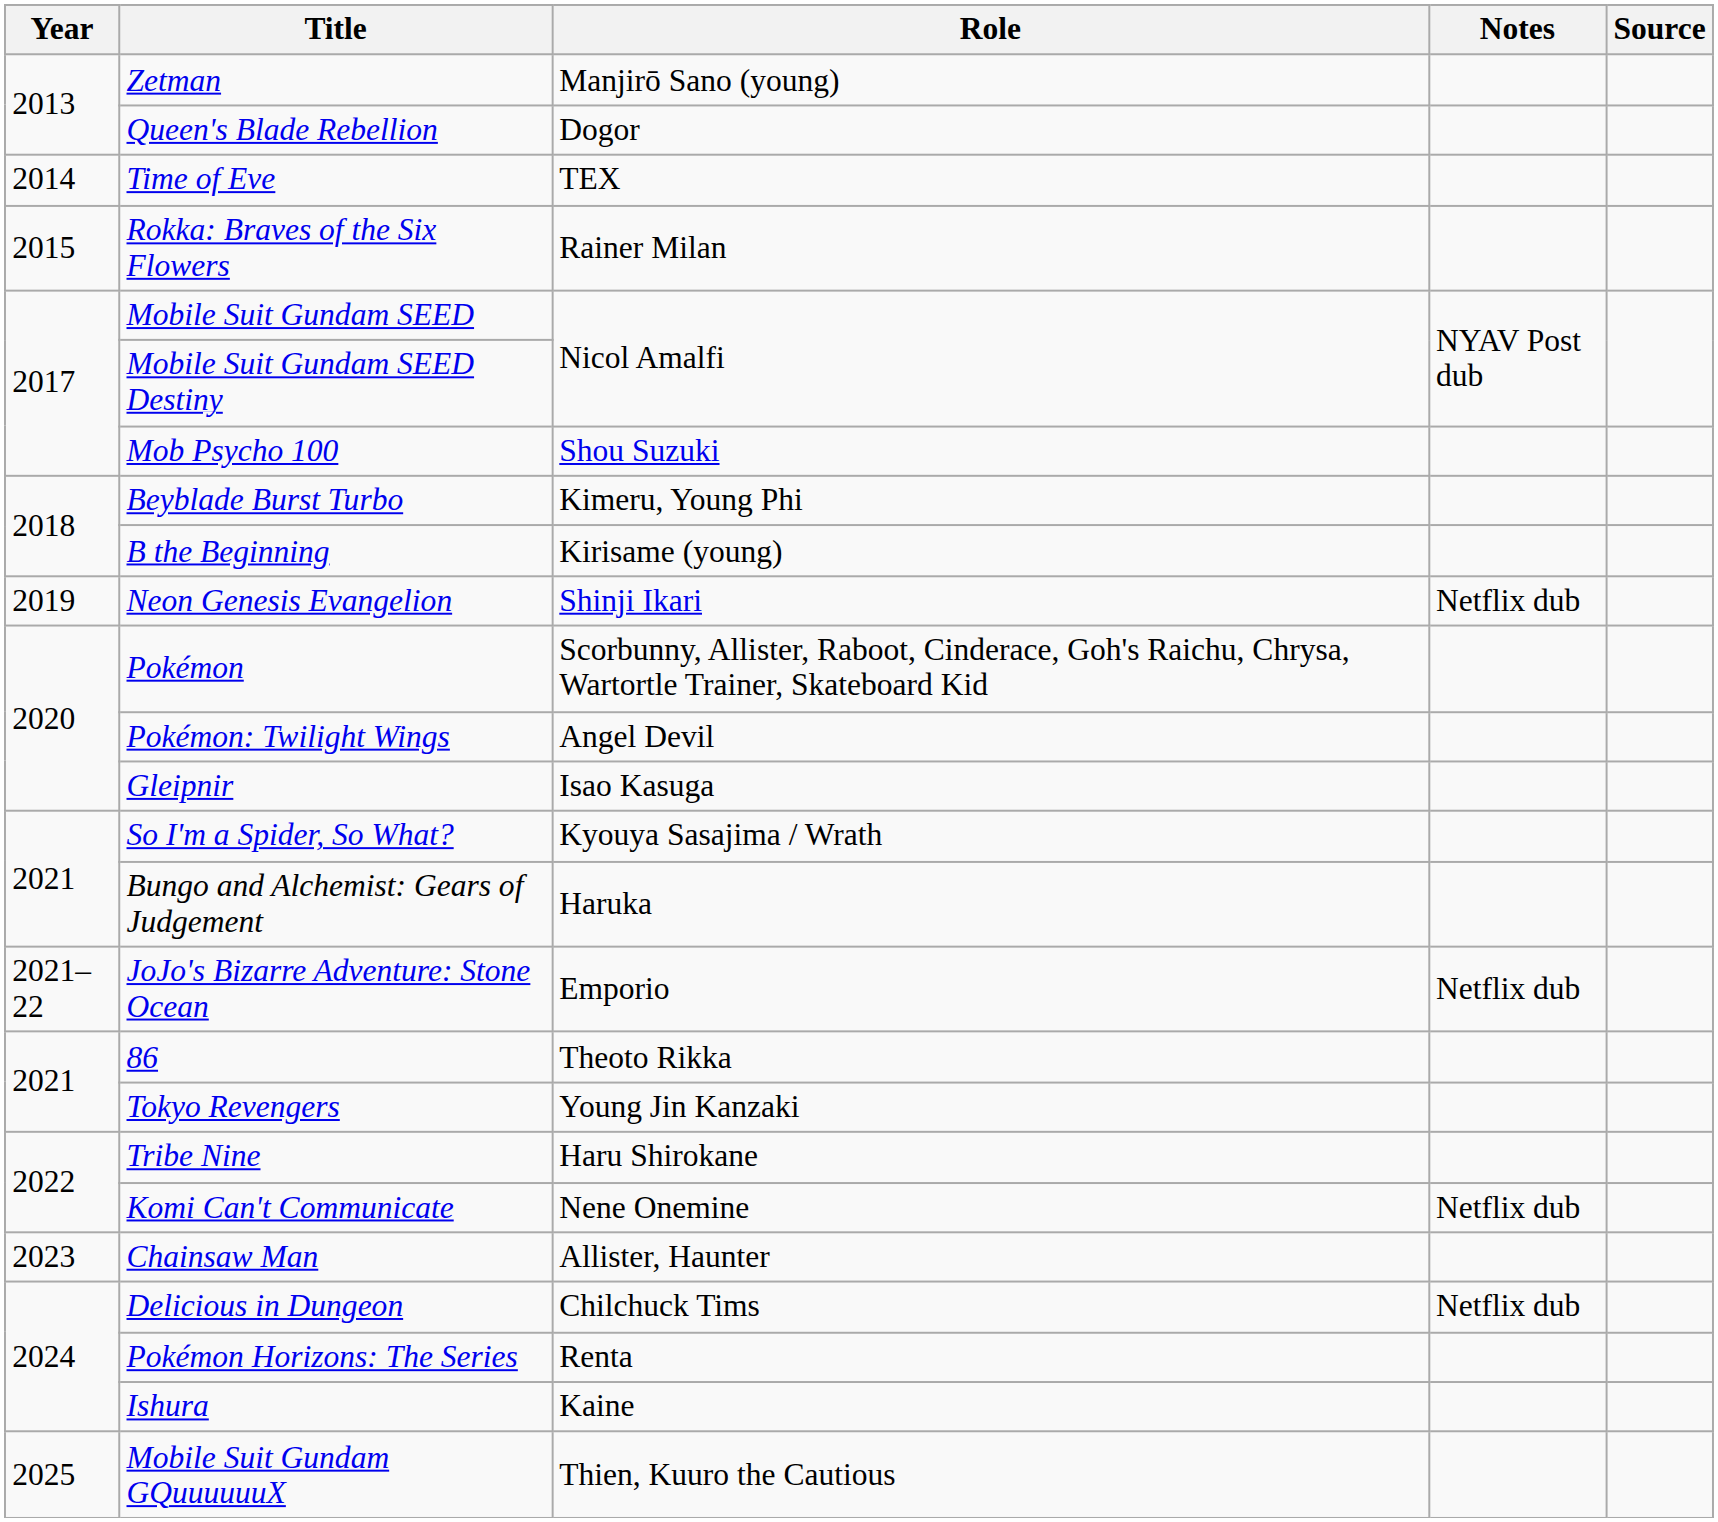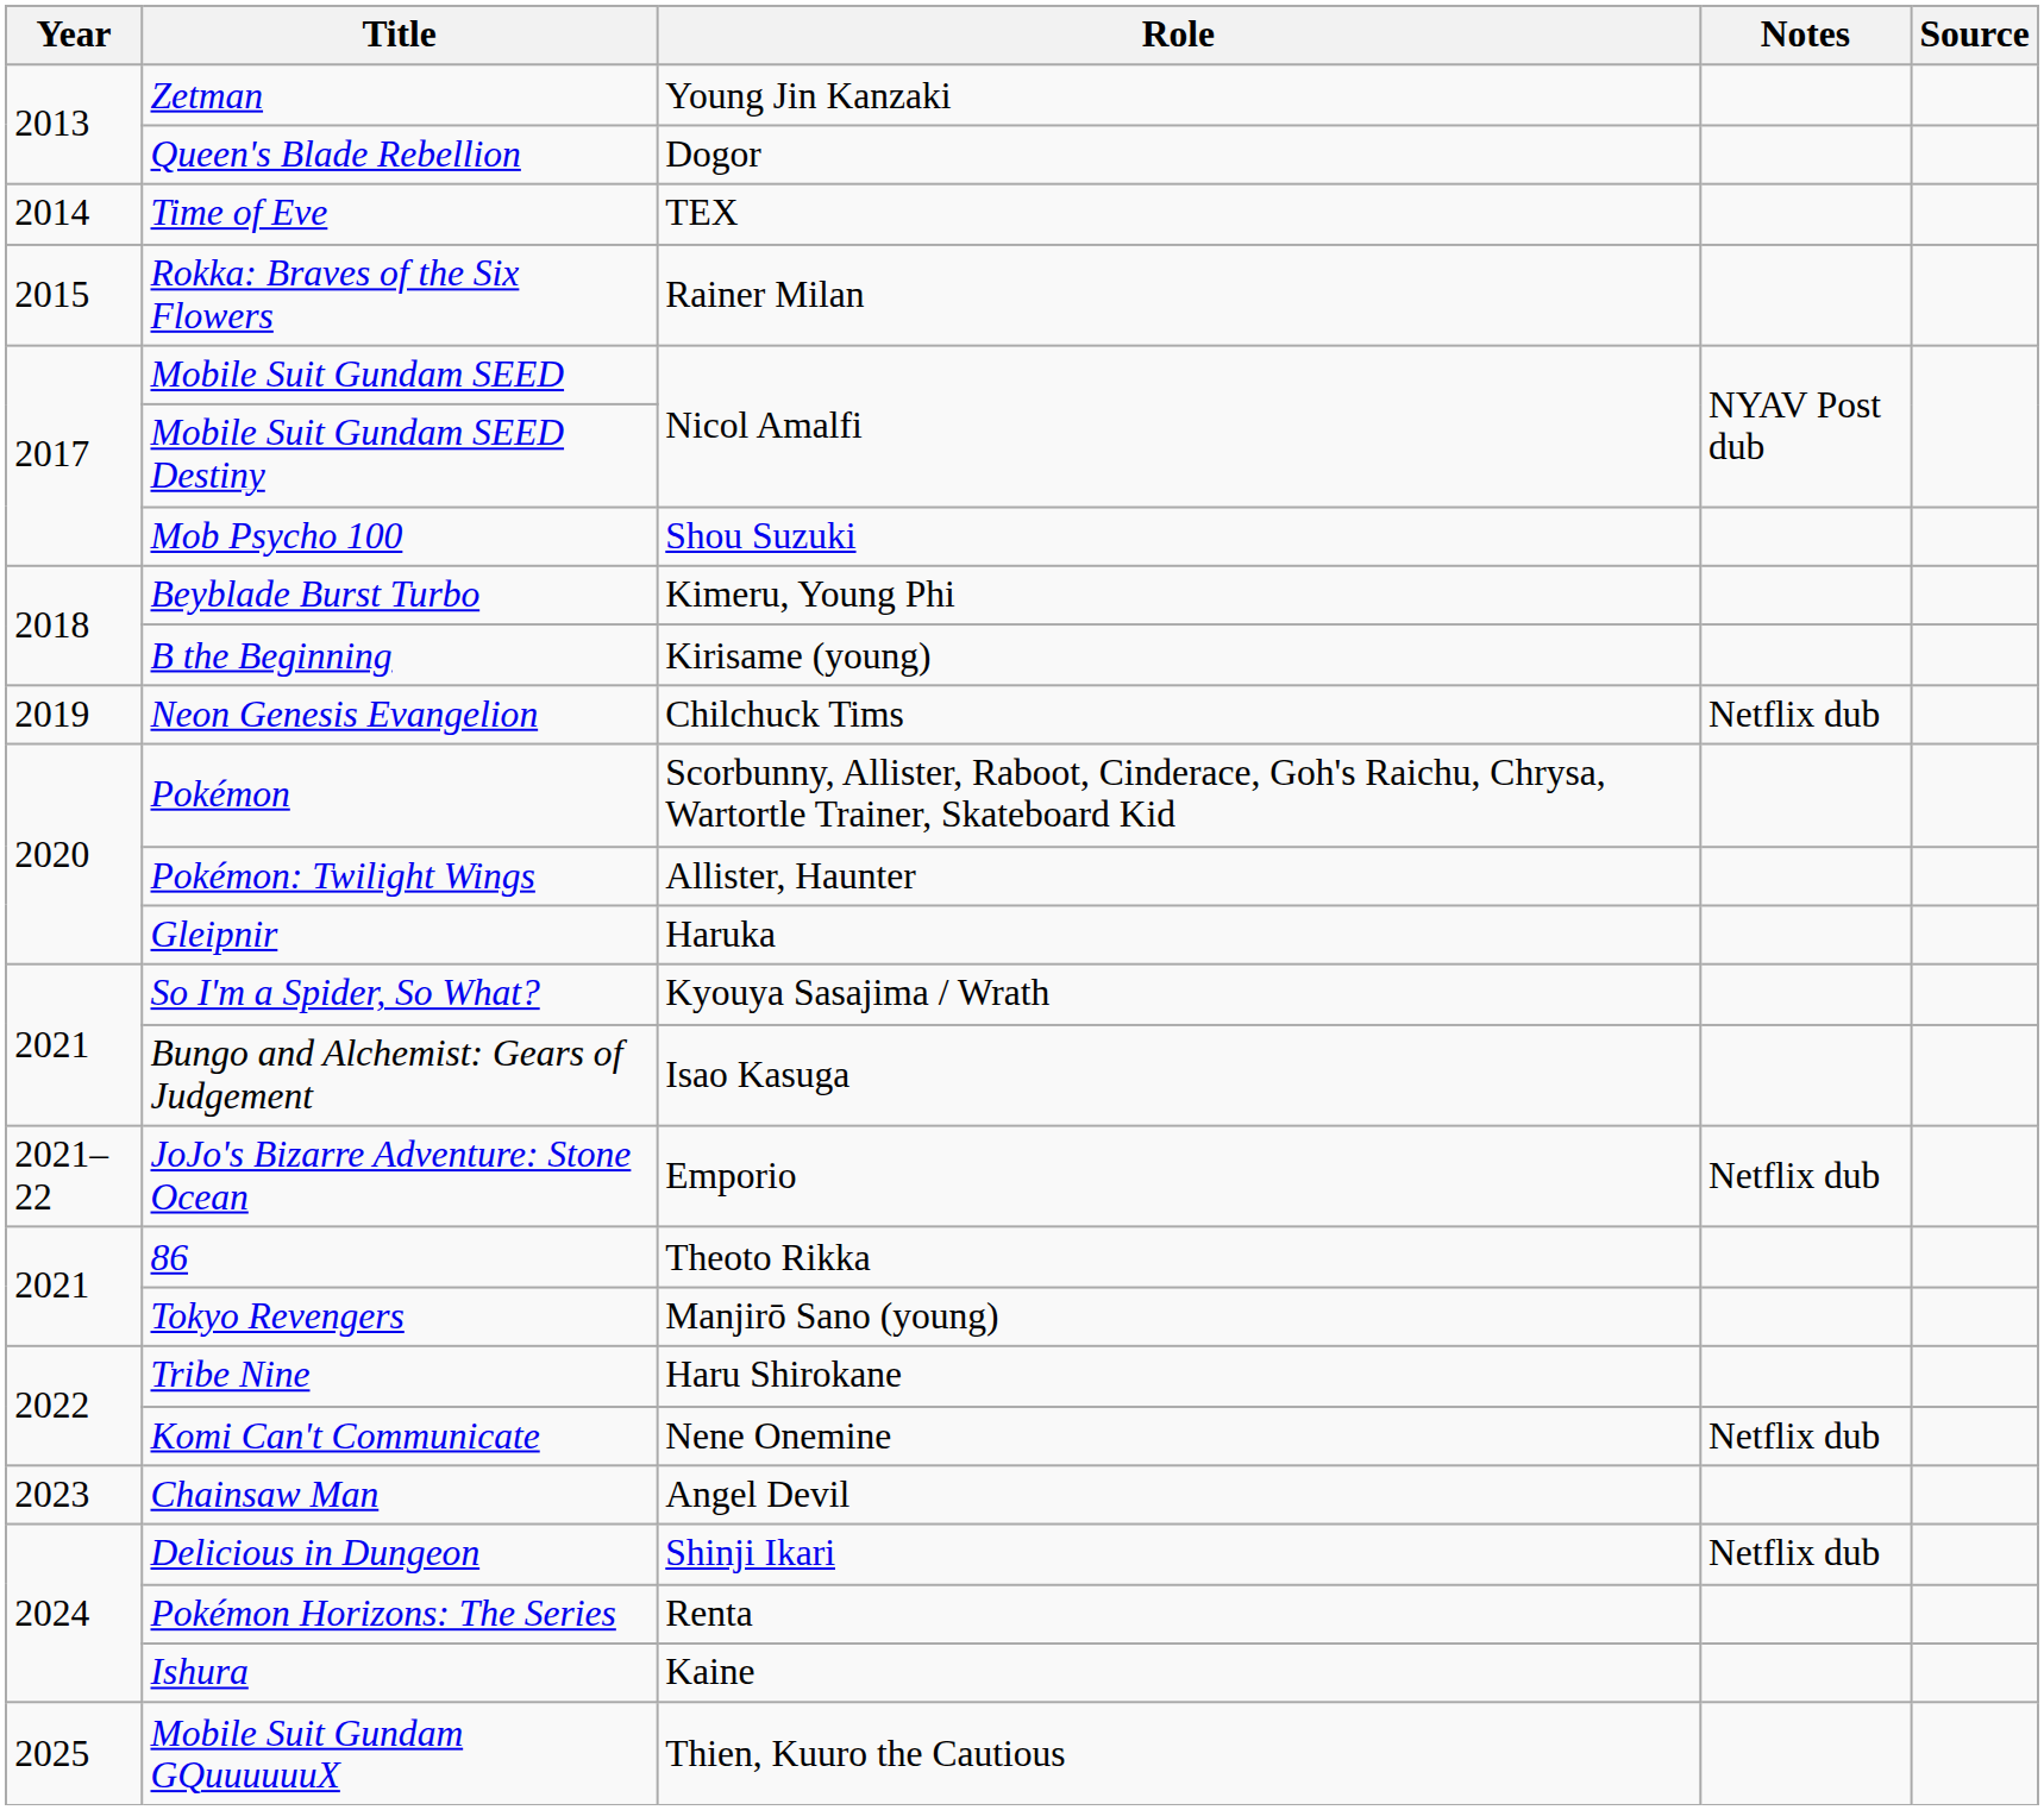Zetman | Role: Manjirō Sano (young) -> Young Jin Kanzaki
Neon Genesis Evangelion | Role: Shinji Ikari -> Chilchuck Tims
Pokémon: Twilight Wings | Role: Angel Devil -> Allister, Haunter
Gleipnir | Role: Isao Kasuga -> Haruka
Bungo and Alchemist: Gears of Judgement | Role: Haruka -> Isao Kasuga
Tokyo Revengers | Role: Young Jin Kanzaki -> Manjirō Sano (young)
Chainsaw Man | Role: Allister, Haunter -> Angel Devil
Delicious in Dungeon | Role: Chilchuck Tims -> Shinji Ikari
